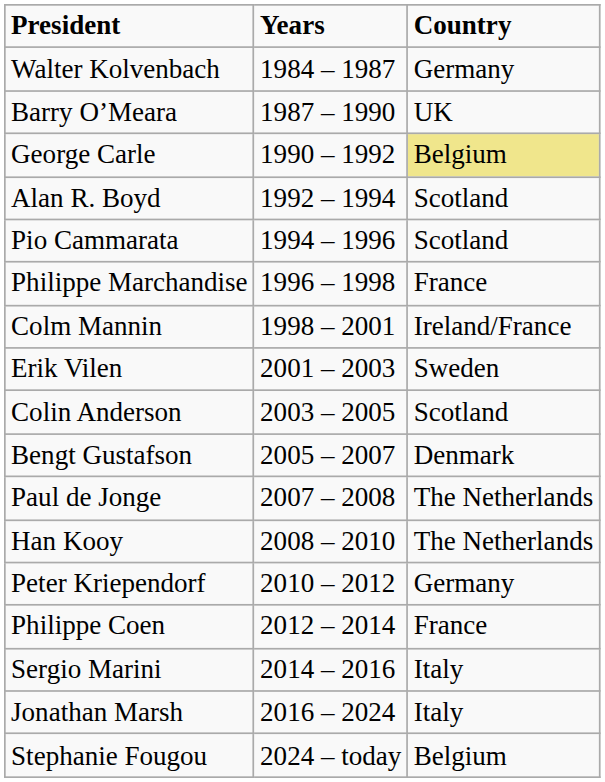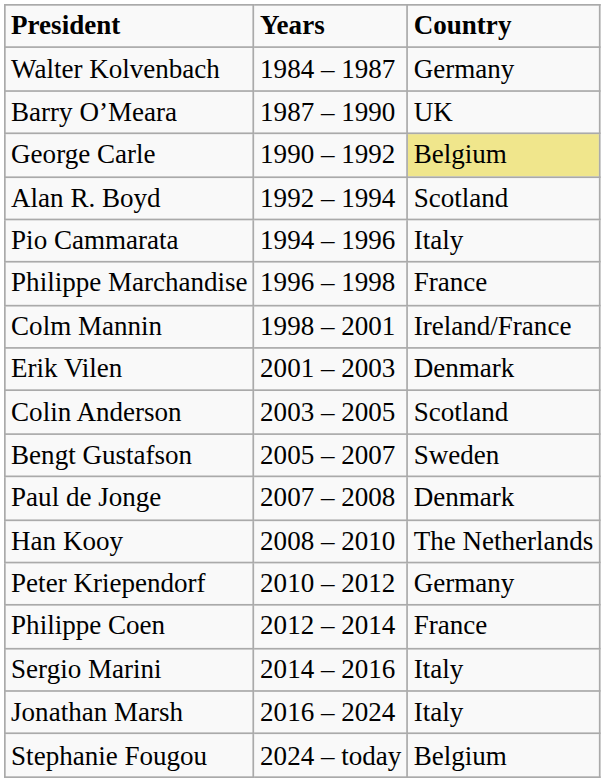Pio Cammarata | Country: Scotland -> Italy
Erik Vilen | Country: Sweden -> Denmark
Bengt Gustafson | Country: Denmark -> Sweden
Paul de Jonge | Country: The Netherlands -> Denmark
